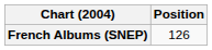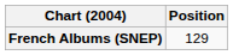French Albums (SNEP) | Position: 126 -> 129
